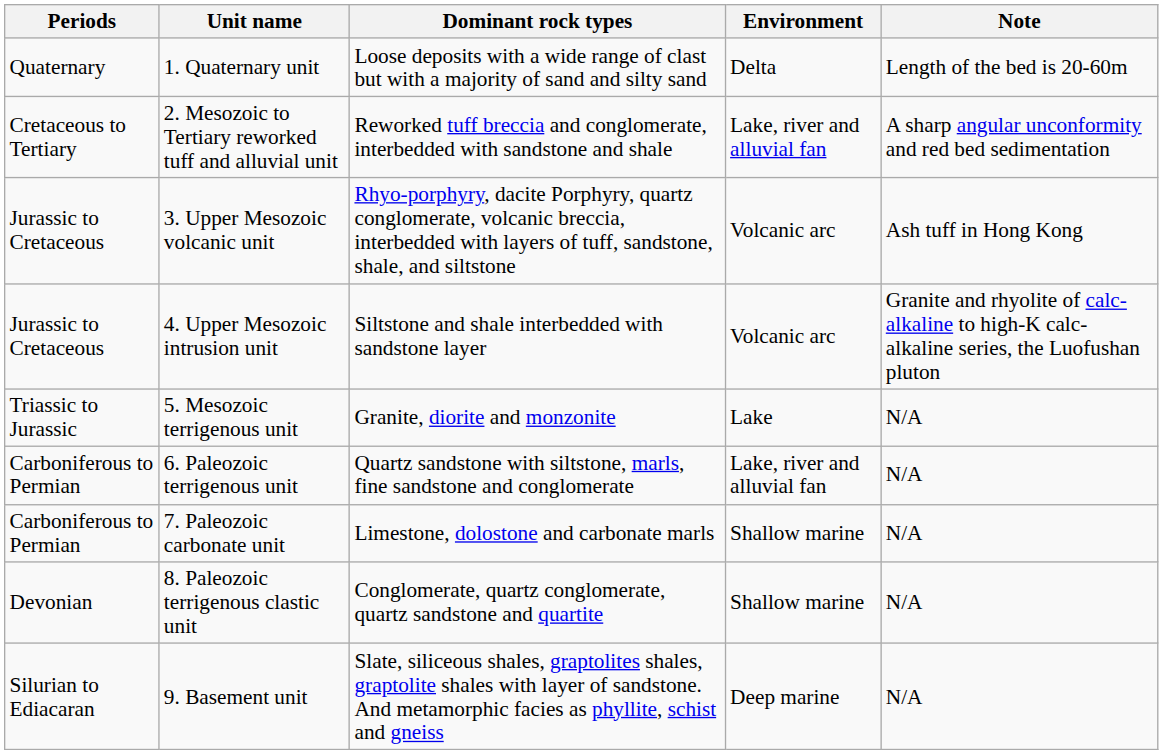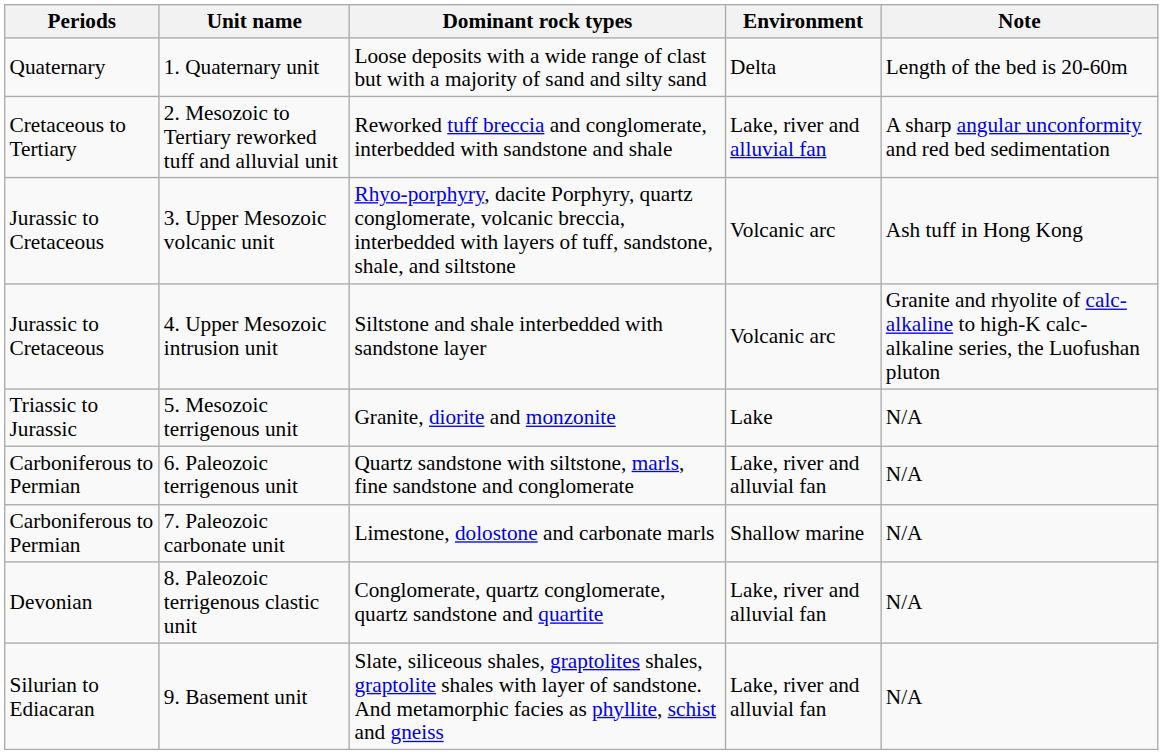8. Paleozoic terrigenous clastic unit | Environment: Shallow marine -> Lake, river and alluvial fan
9. Basement unit | Environment: Deep marine -> Lake, river and alluvial fan
